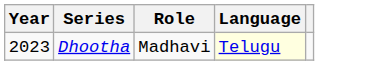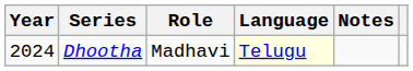+ column: Notes
Dhootha | Year: 2023 -> 2024
